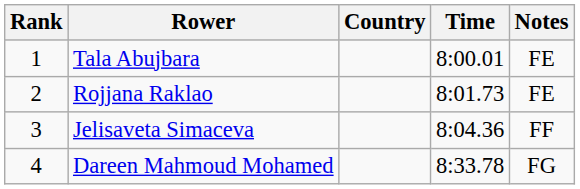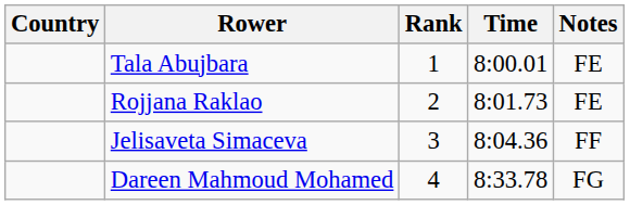columns swapped: Rank <-> Country
